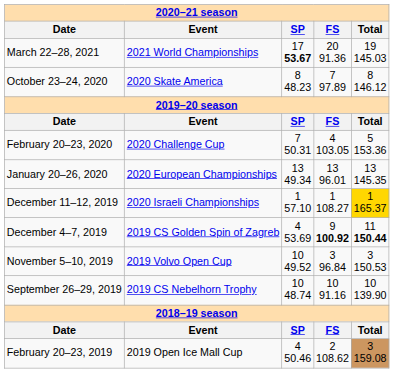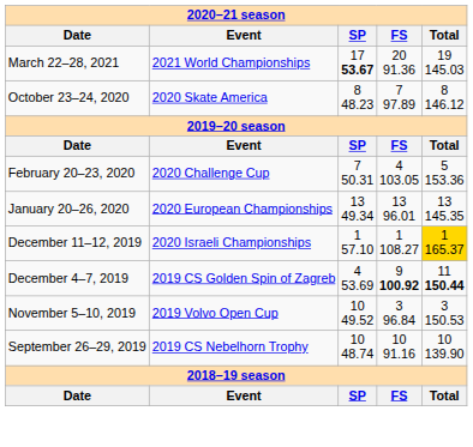- row: February 20–23, 2019 | 2019 Open Ice Mall Cup | 4 50.46 | 2 108.62 | 3 159.08
